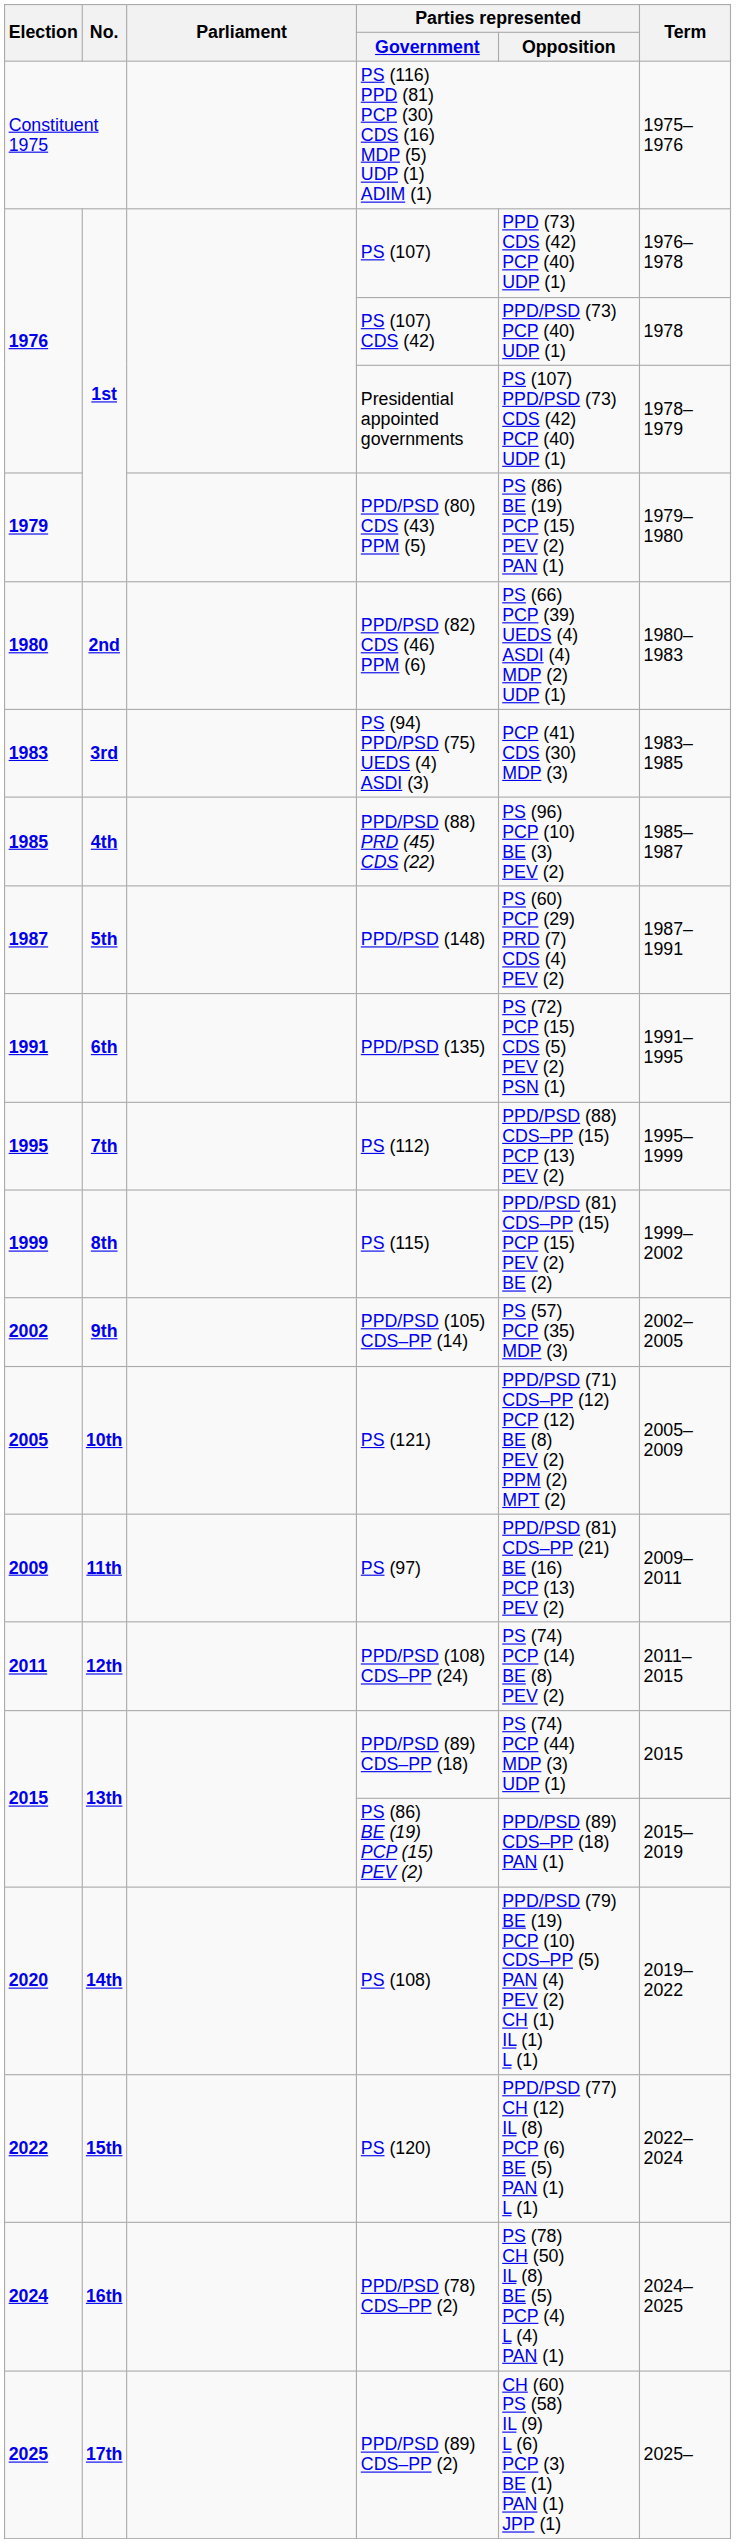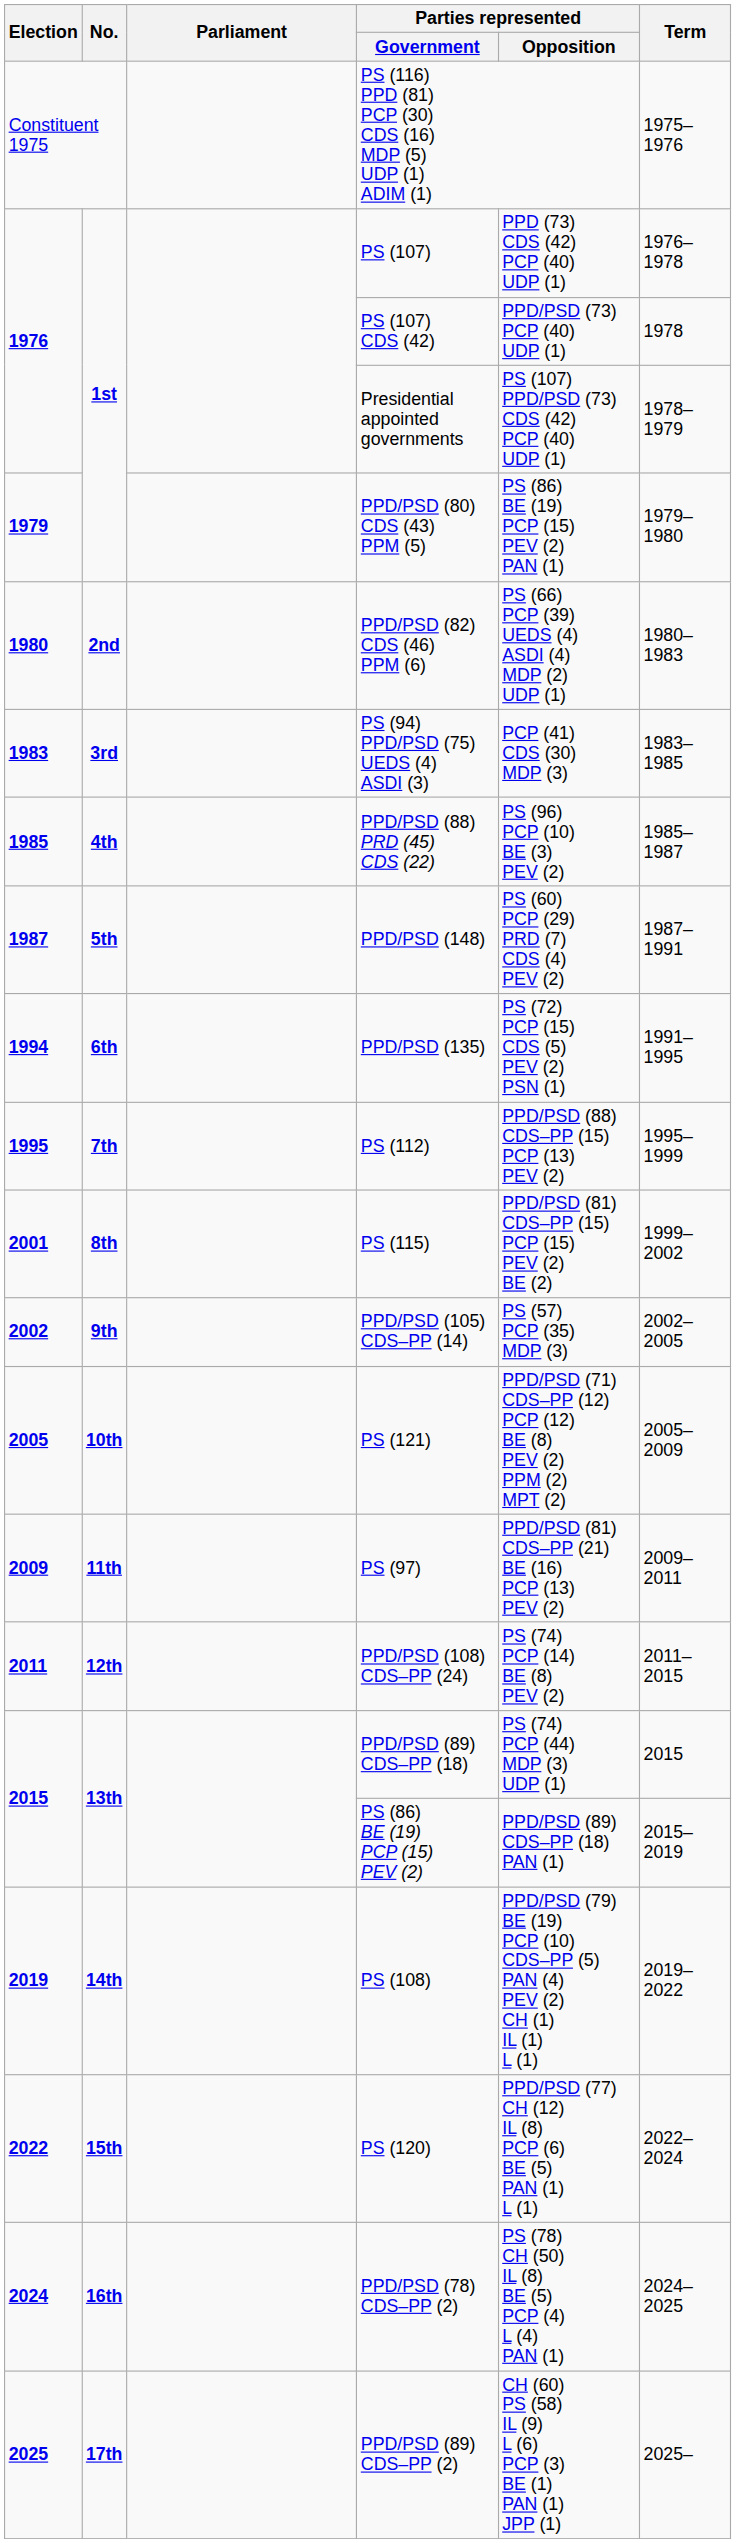PPD/PSD (135) | Election: 1991 -> 1994
PS (115) | Election: 1999 -> 2001
PS (108) | Election: 2020 -> 2019
